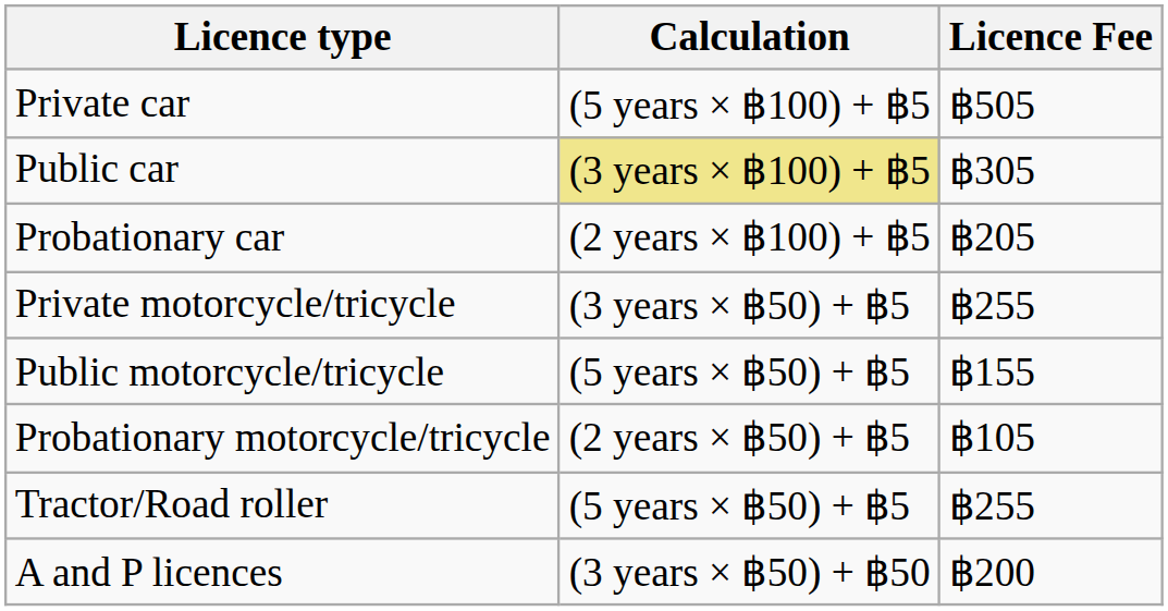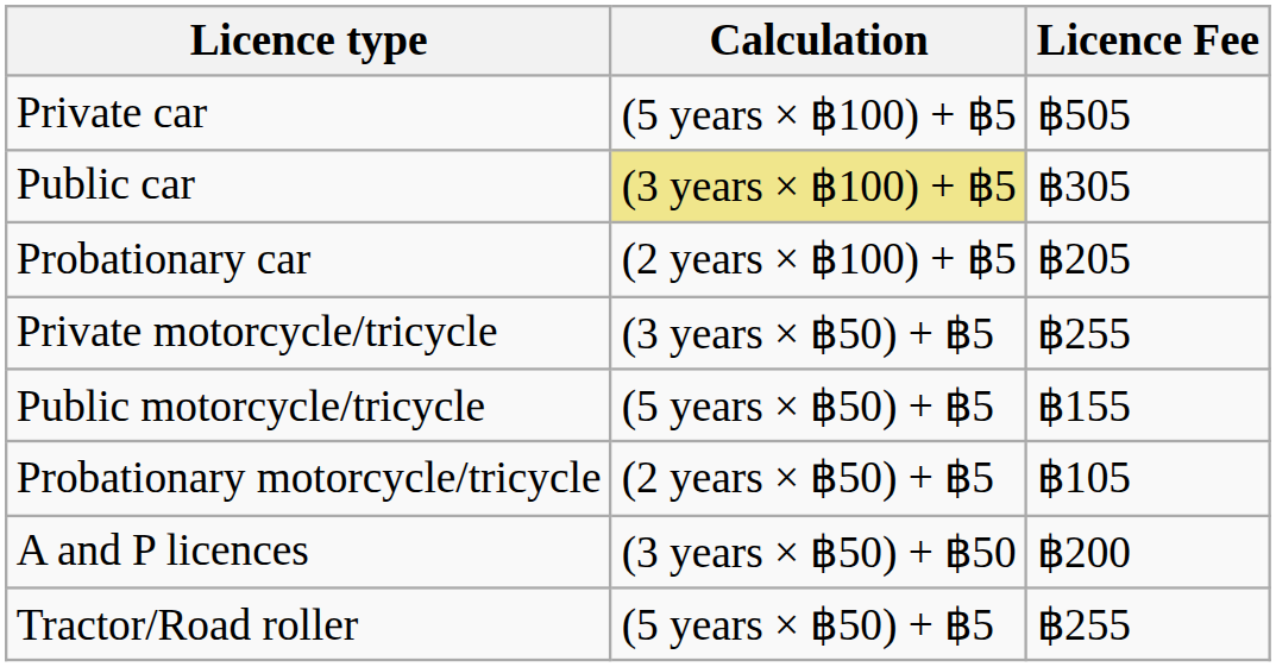rows swapped: Tractor/Road roller <-> A and P licences
